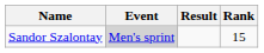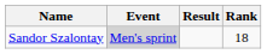Sandor Szalontay | Rank: 15 -> 18
